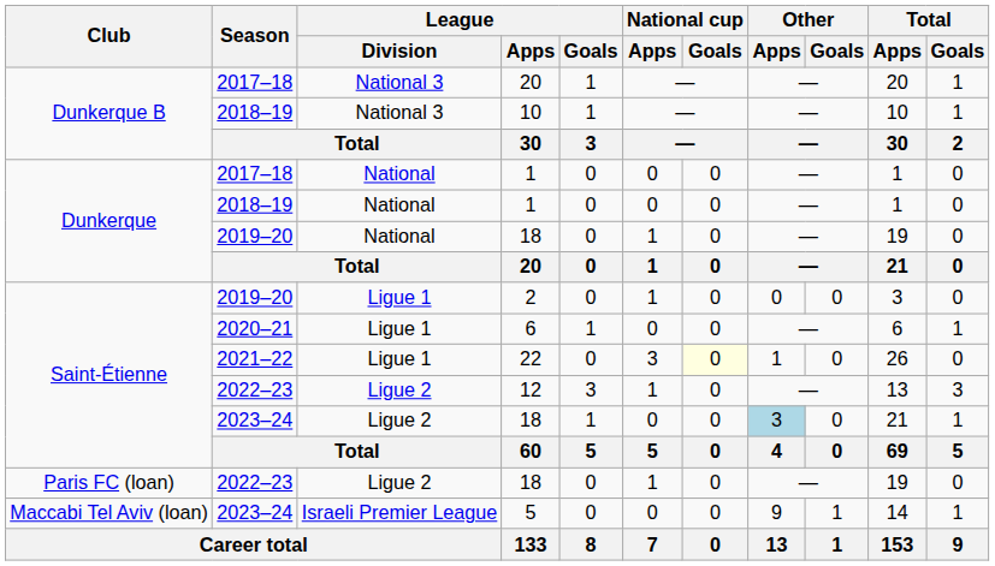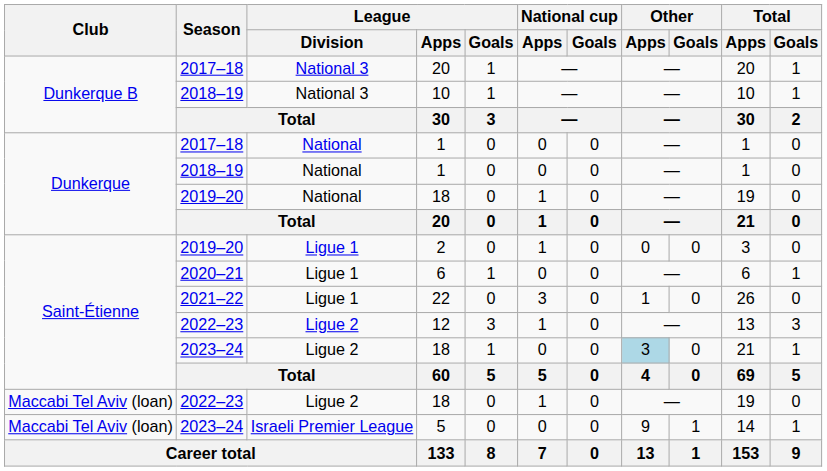22 | National cup / Goals: lightyellow background -> no background
2022–23 / 18 | Club: Paris FC (loan) -> Maccabi Tel Aviv (loan)
